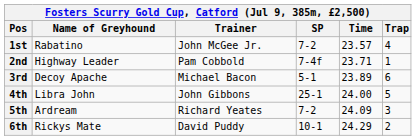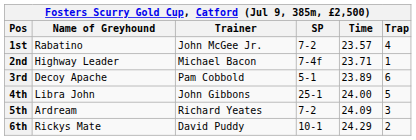2nd | Trainer: Pam Cobbold -> Michael Bacon
3rd | Trainer: Michael Bacon -> Pam Cobbold
